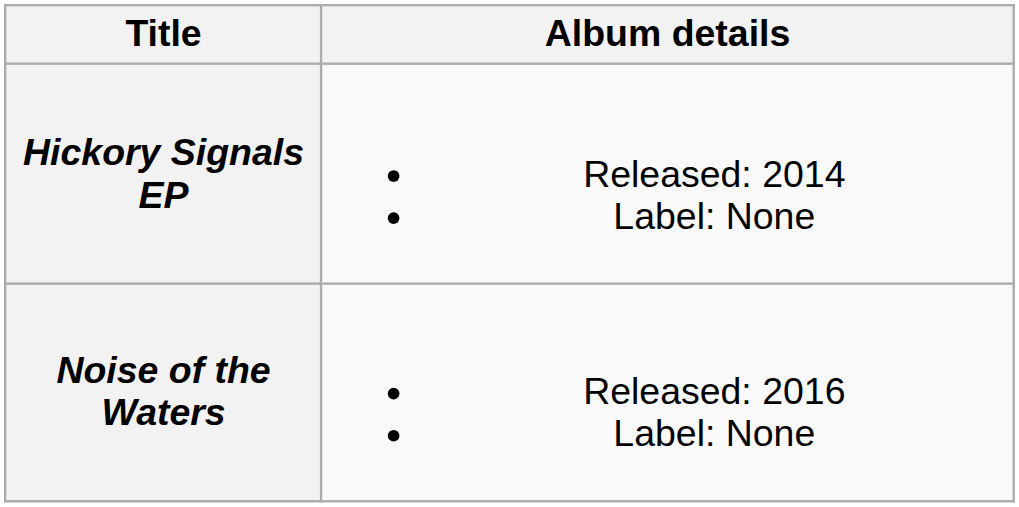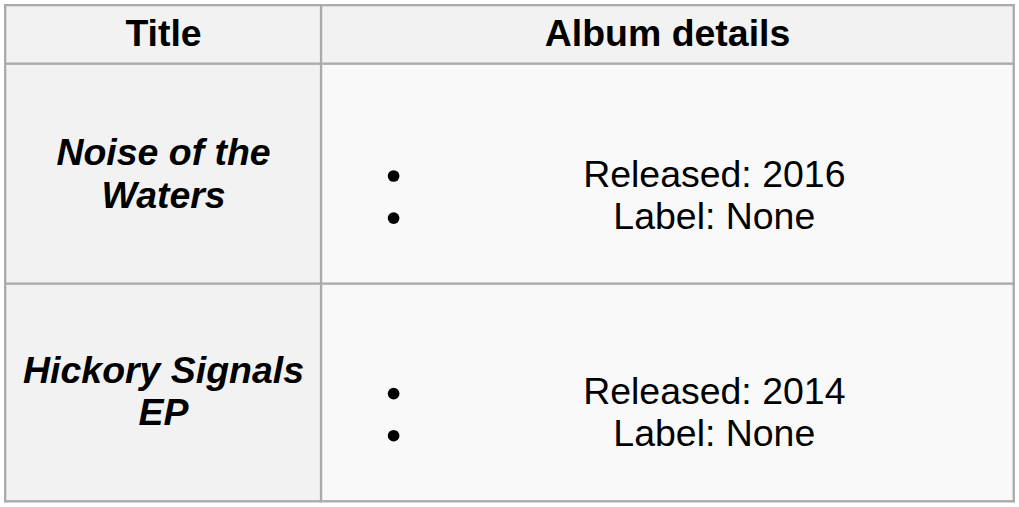rows swapped: Hickory Signals EP <-> Noise of the Waters
